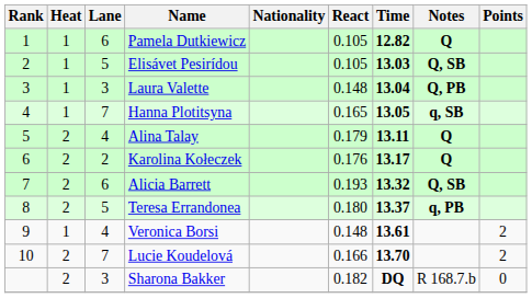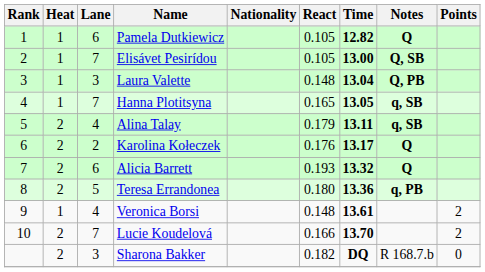Elisávet Pesirídou | Lane: 5 -> 7
Elisávet Pesirídou | Time: 13.03 -> 13.00
Alina Talay | Notes: Q -> q, SB
Alicia Barrett | Notes: Q, SB -> Q
Teresa Errandonea | Time: 13.37 -> 13.36
